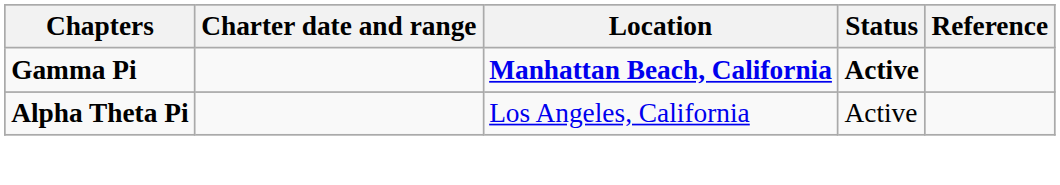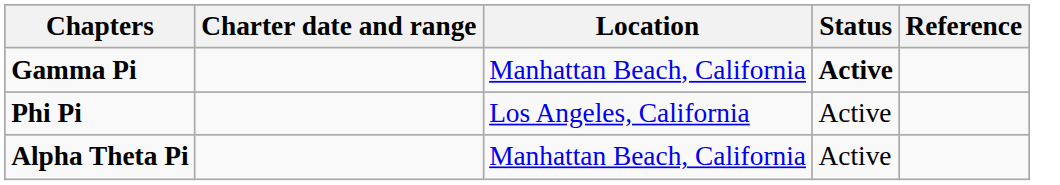Gamma Pi | Location: bold -> normal
+ row: Phi Pi | Los Angeles, California | Active
Alpha Theta Pi | Location: Los Angeles, California -> Manhattan Beach, California
